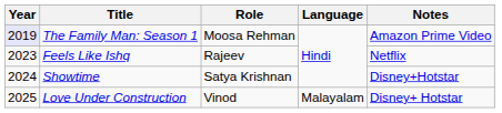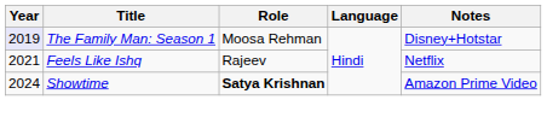The Family Man: Season 1 | Notes: Amazon Prime Video -> Disney+Hotstar
Feels Like Ishq | Year: 2023 -> 2021
Showtime | Role: normal -> bold
Showtime | Notes: Disney+Hotstar -> Amazon Prime Video
- row: 2025 | Love Under Construction | Vinod | Malayalam | Disney+ Hotstar
